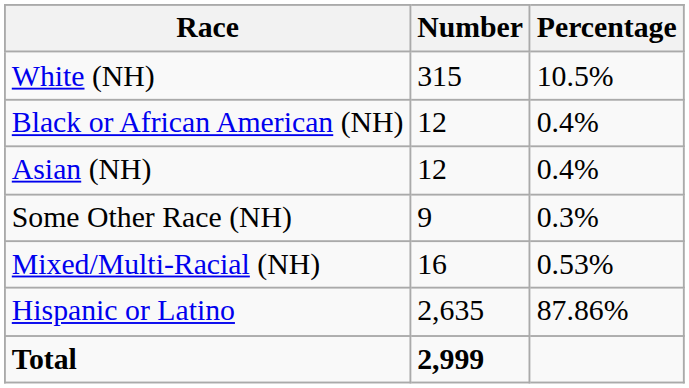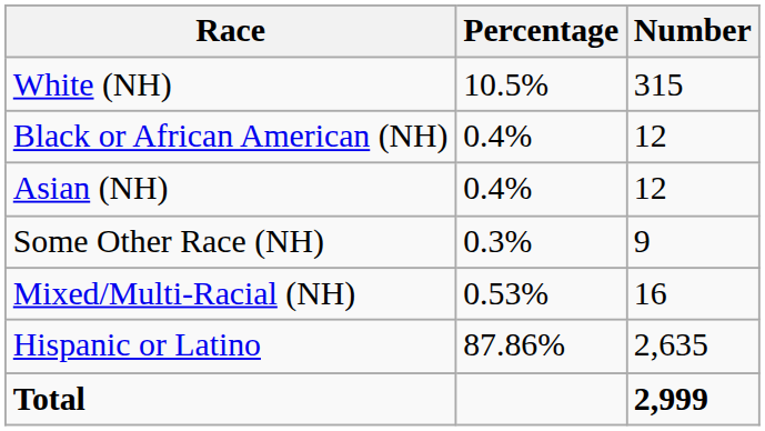columns swapped: Number <-> Percentage
